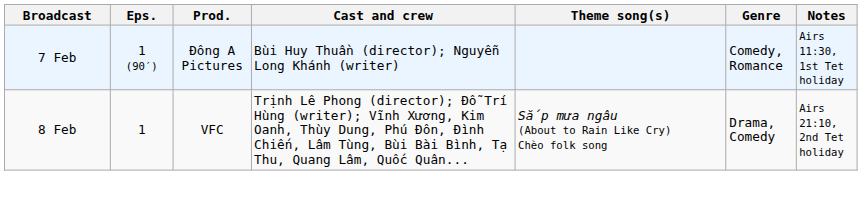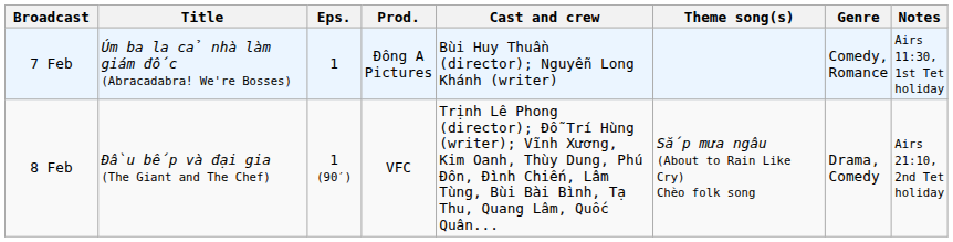+ column: Title | Úm ba la cả nhà làm giám đốc (Abracadabra! We're Bosses) | Đầu bếp và đại gia (The Giant and The Chef)
7 Feb | Eps.: 1 (90′) -> 1
8 Feb | Eps.: 1 -> 1 (90′)
